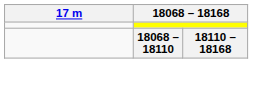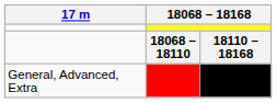+ row: General, Advanced, Extra
